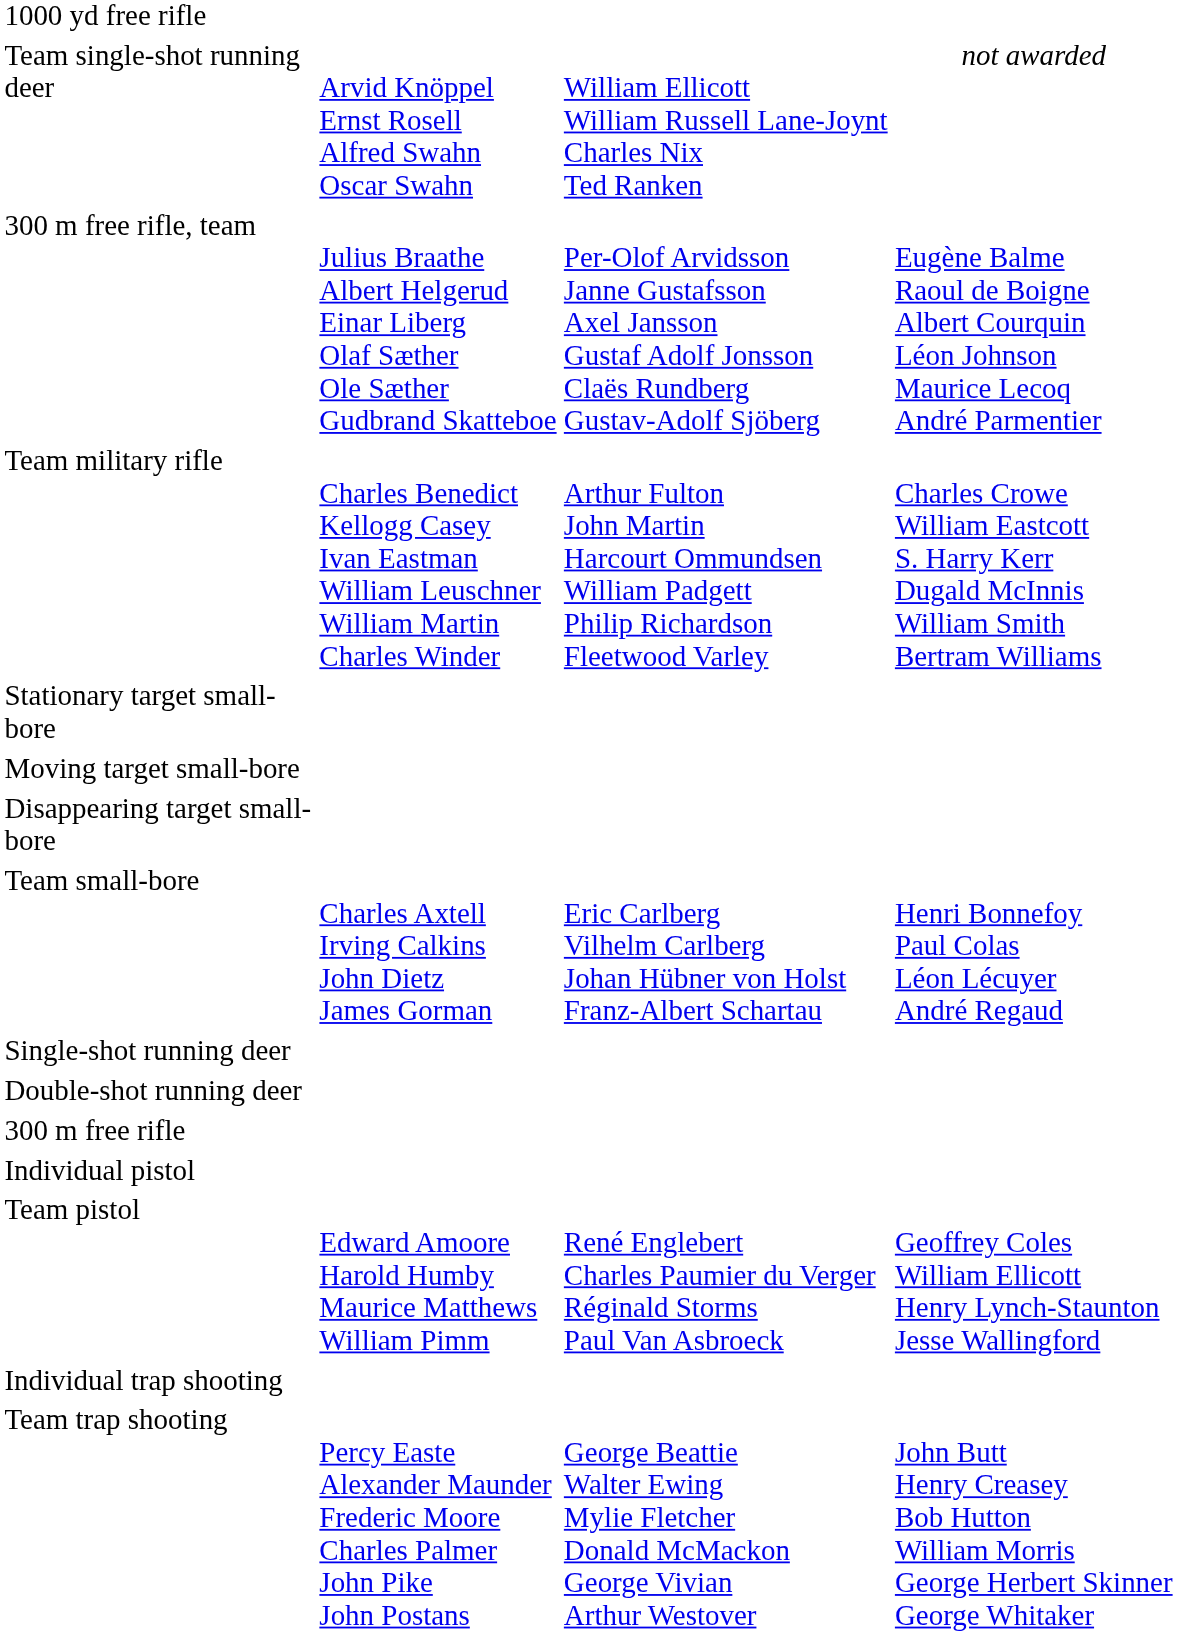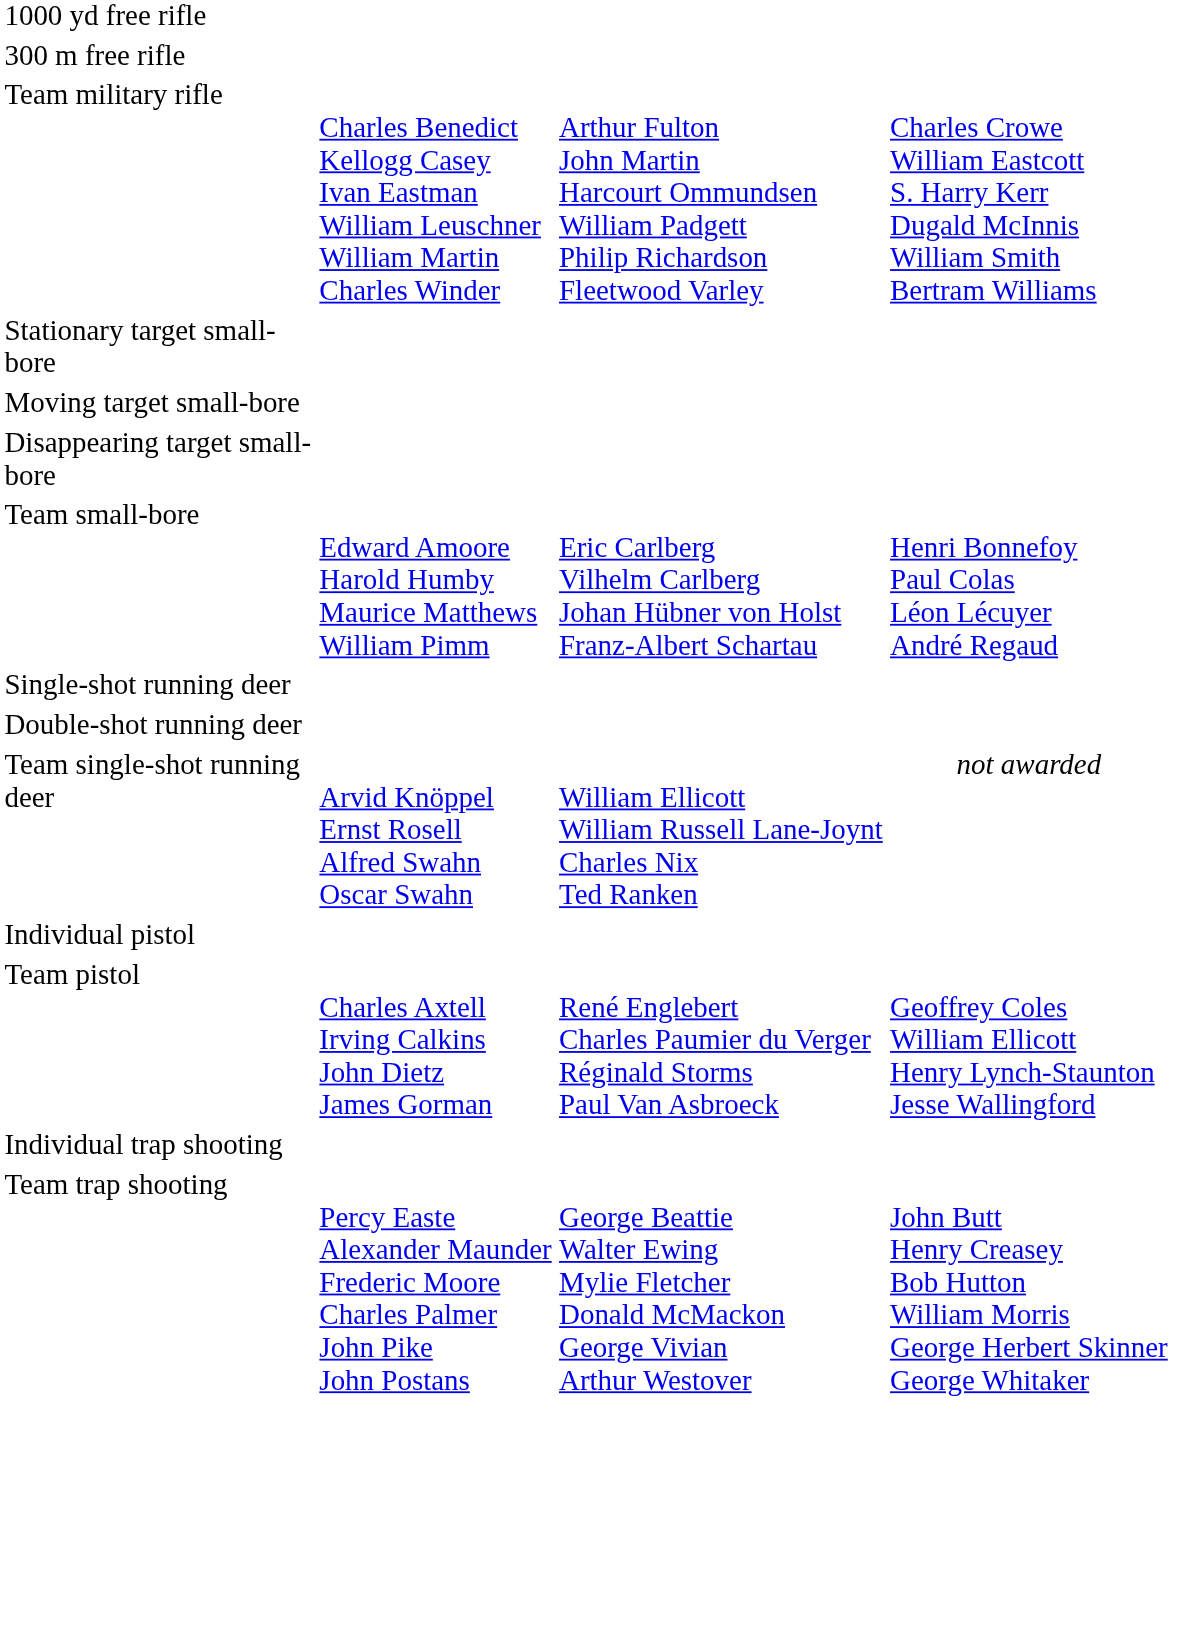rows swapped: 300 m free rifle <-> Team single-shot running deer
- row: 300 m free rifle, team | Julius Braathe Albert Helgerud Einar Liberg Olaf Sæther Ole Sæther Gudbrand Skatteboe | Per-Olof Arvidsson Janne Gustafsson Axel Jansson Gustaf Adolf Jonsson Claës Rundberg Gustav-Adolf Sjöberg | Eugène Balme Raoul de Boigne Albert Courquin Léon Johnson Maurice Lecoq André Parmentier
Team small-bore | column 2: Charles Axtell Irving Calkins John Dietz James Gorman -> Edward Amoore Harold Humby Maurice Matthews William Pimm
Team pistol | column 2: Edward Amoore Harold Humby Maurice Matthews William Pimm -> Charles Axtell Irving Calkins John Dietz James Gorman
